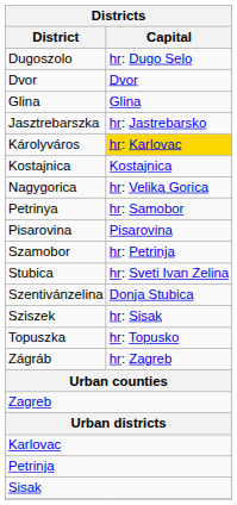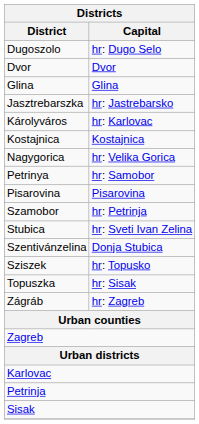Károlyváros | Capital: gold background -> no background
Sziszek | Capital: hr: Sisak -> hr: Topusko
Topuszka | Capital: hr: Topusko -> hr: Sisak
